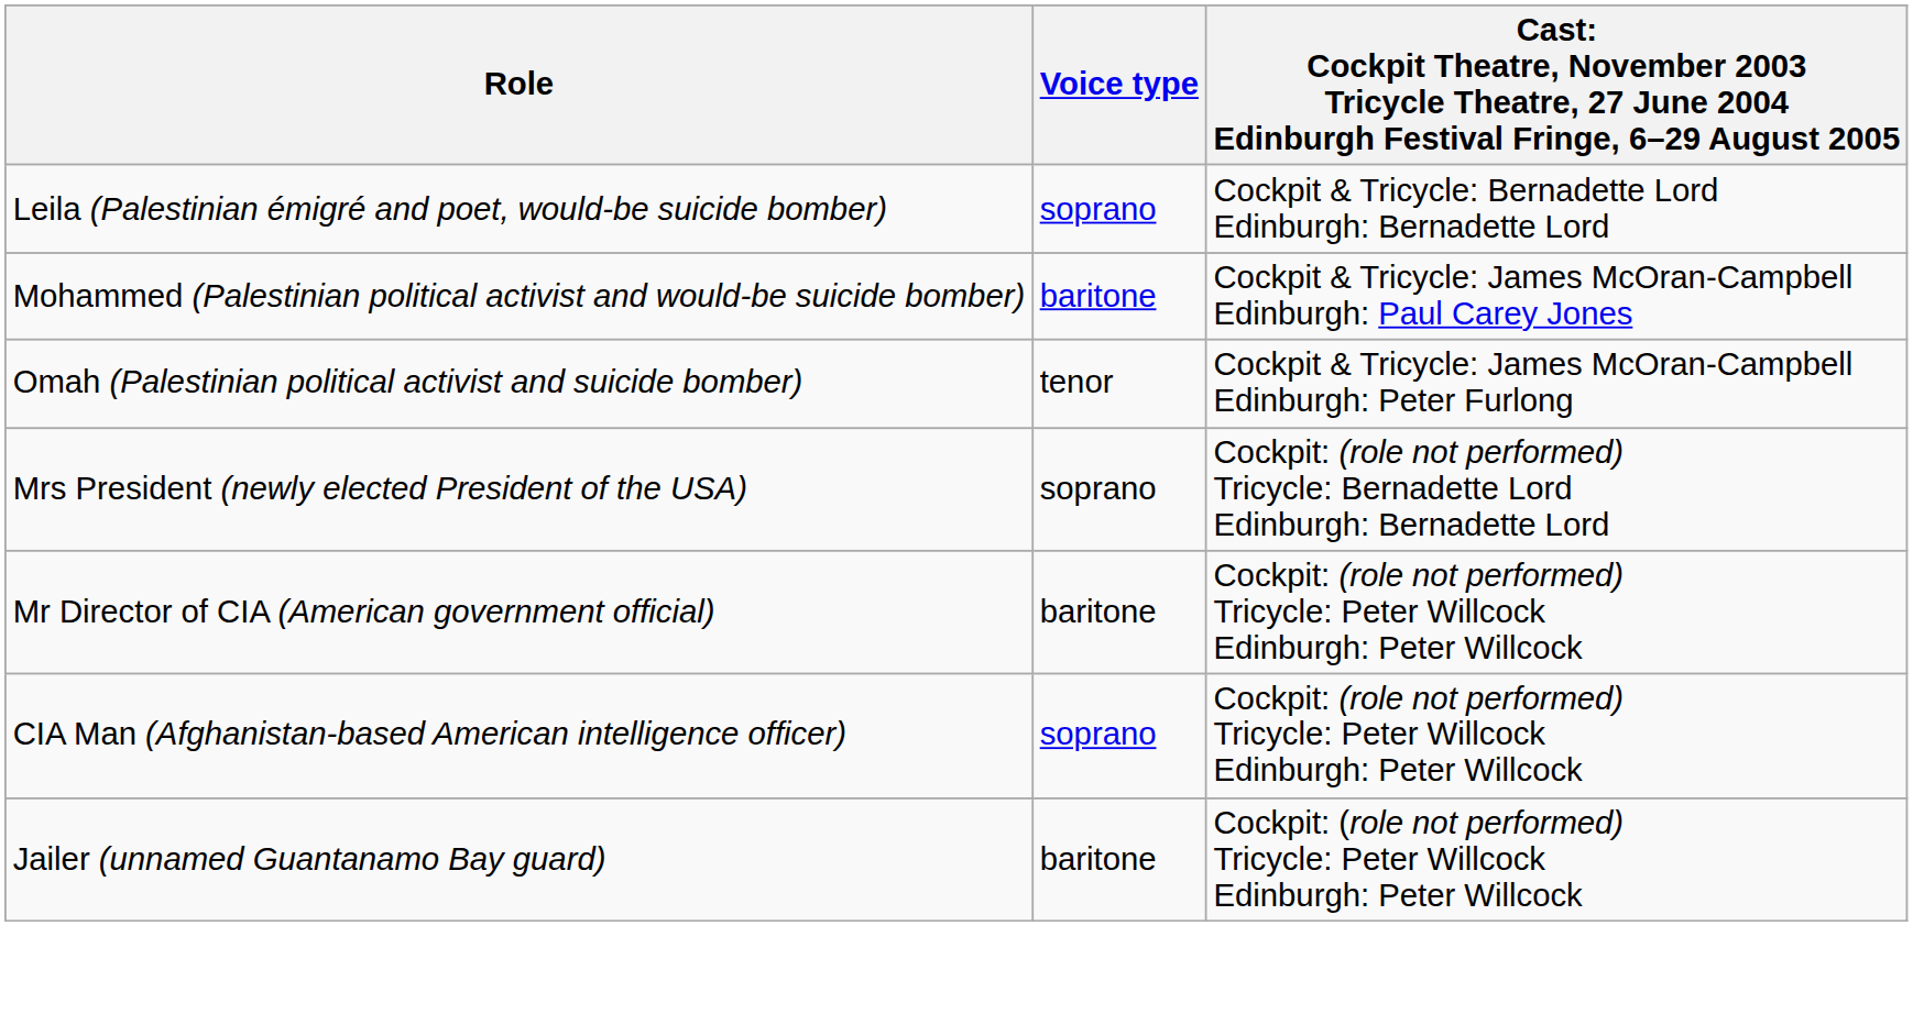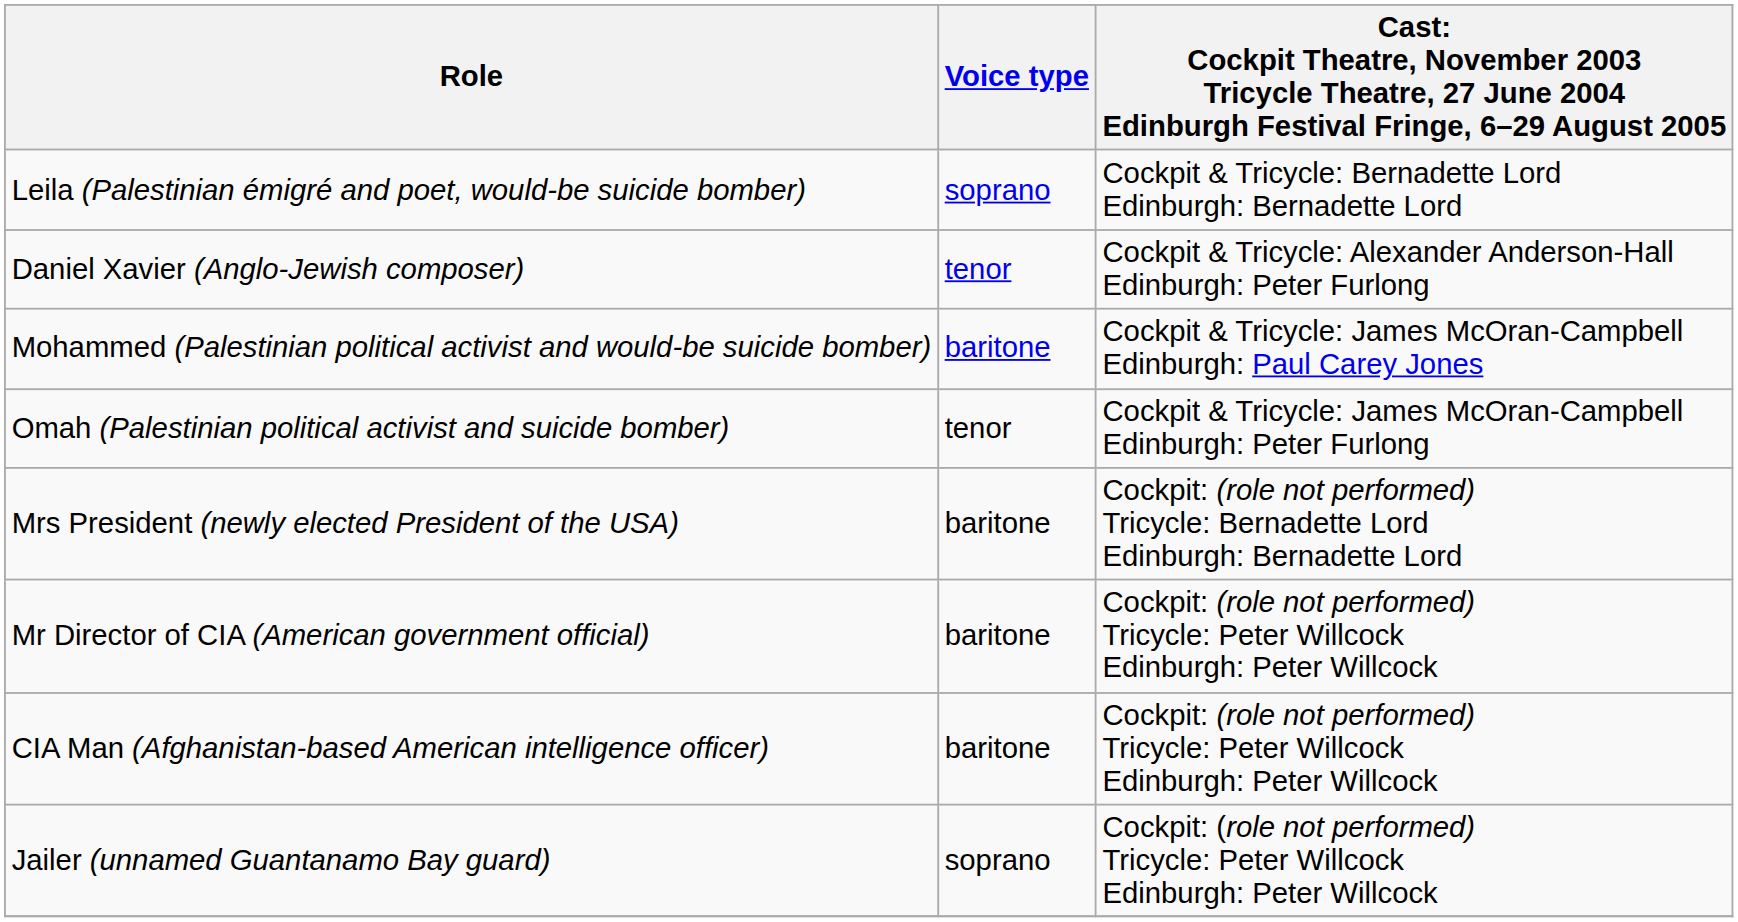+ row: Daniel Xavier (Anglo-Jewish composer) | tenor | Cockpit & Tricycle: Alexander Anderson-Hall Edinburgh: Peter Furlong
Mrs President (newly elected President of the USA) | Voice type: soprano -> baritone
CIA Man (Afghanistan-based American intelligence officer) | Voice type: soprano -> baritone
Jailer (unnamed Guantanamo Bay guard) | Voice type: baritone -> soprano
